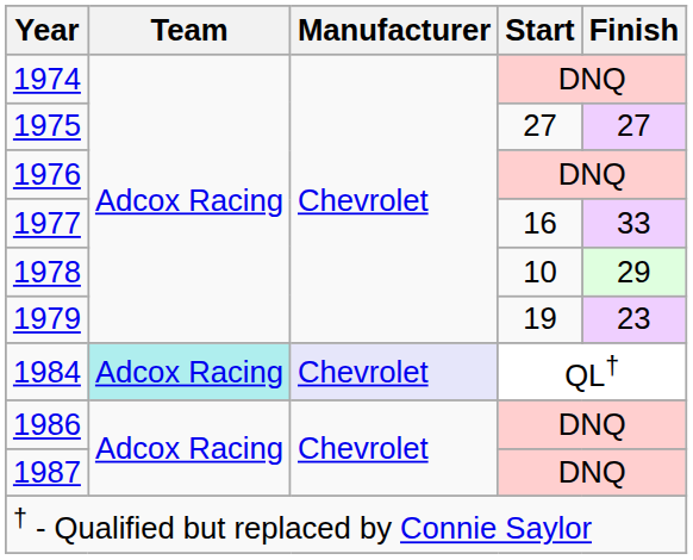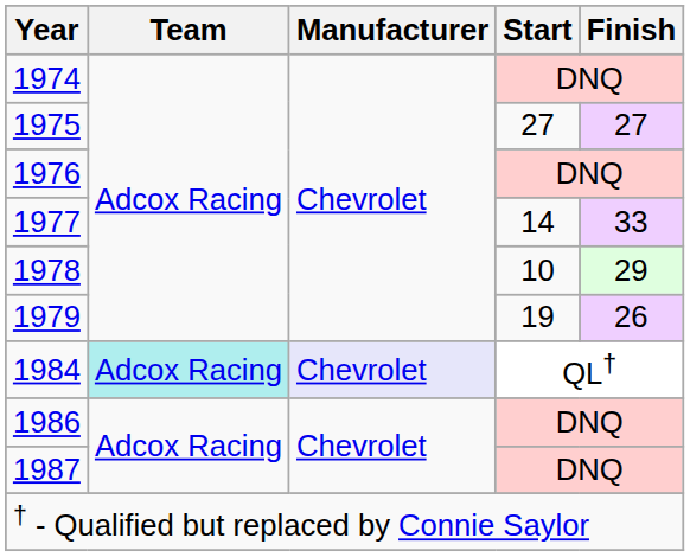1977 | Start: 16 -> 14
1979 | Finish: 23 -> 26
